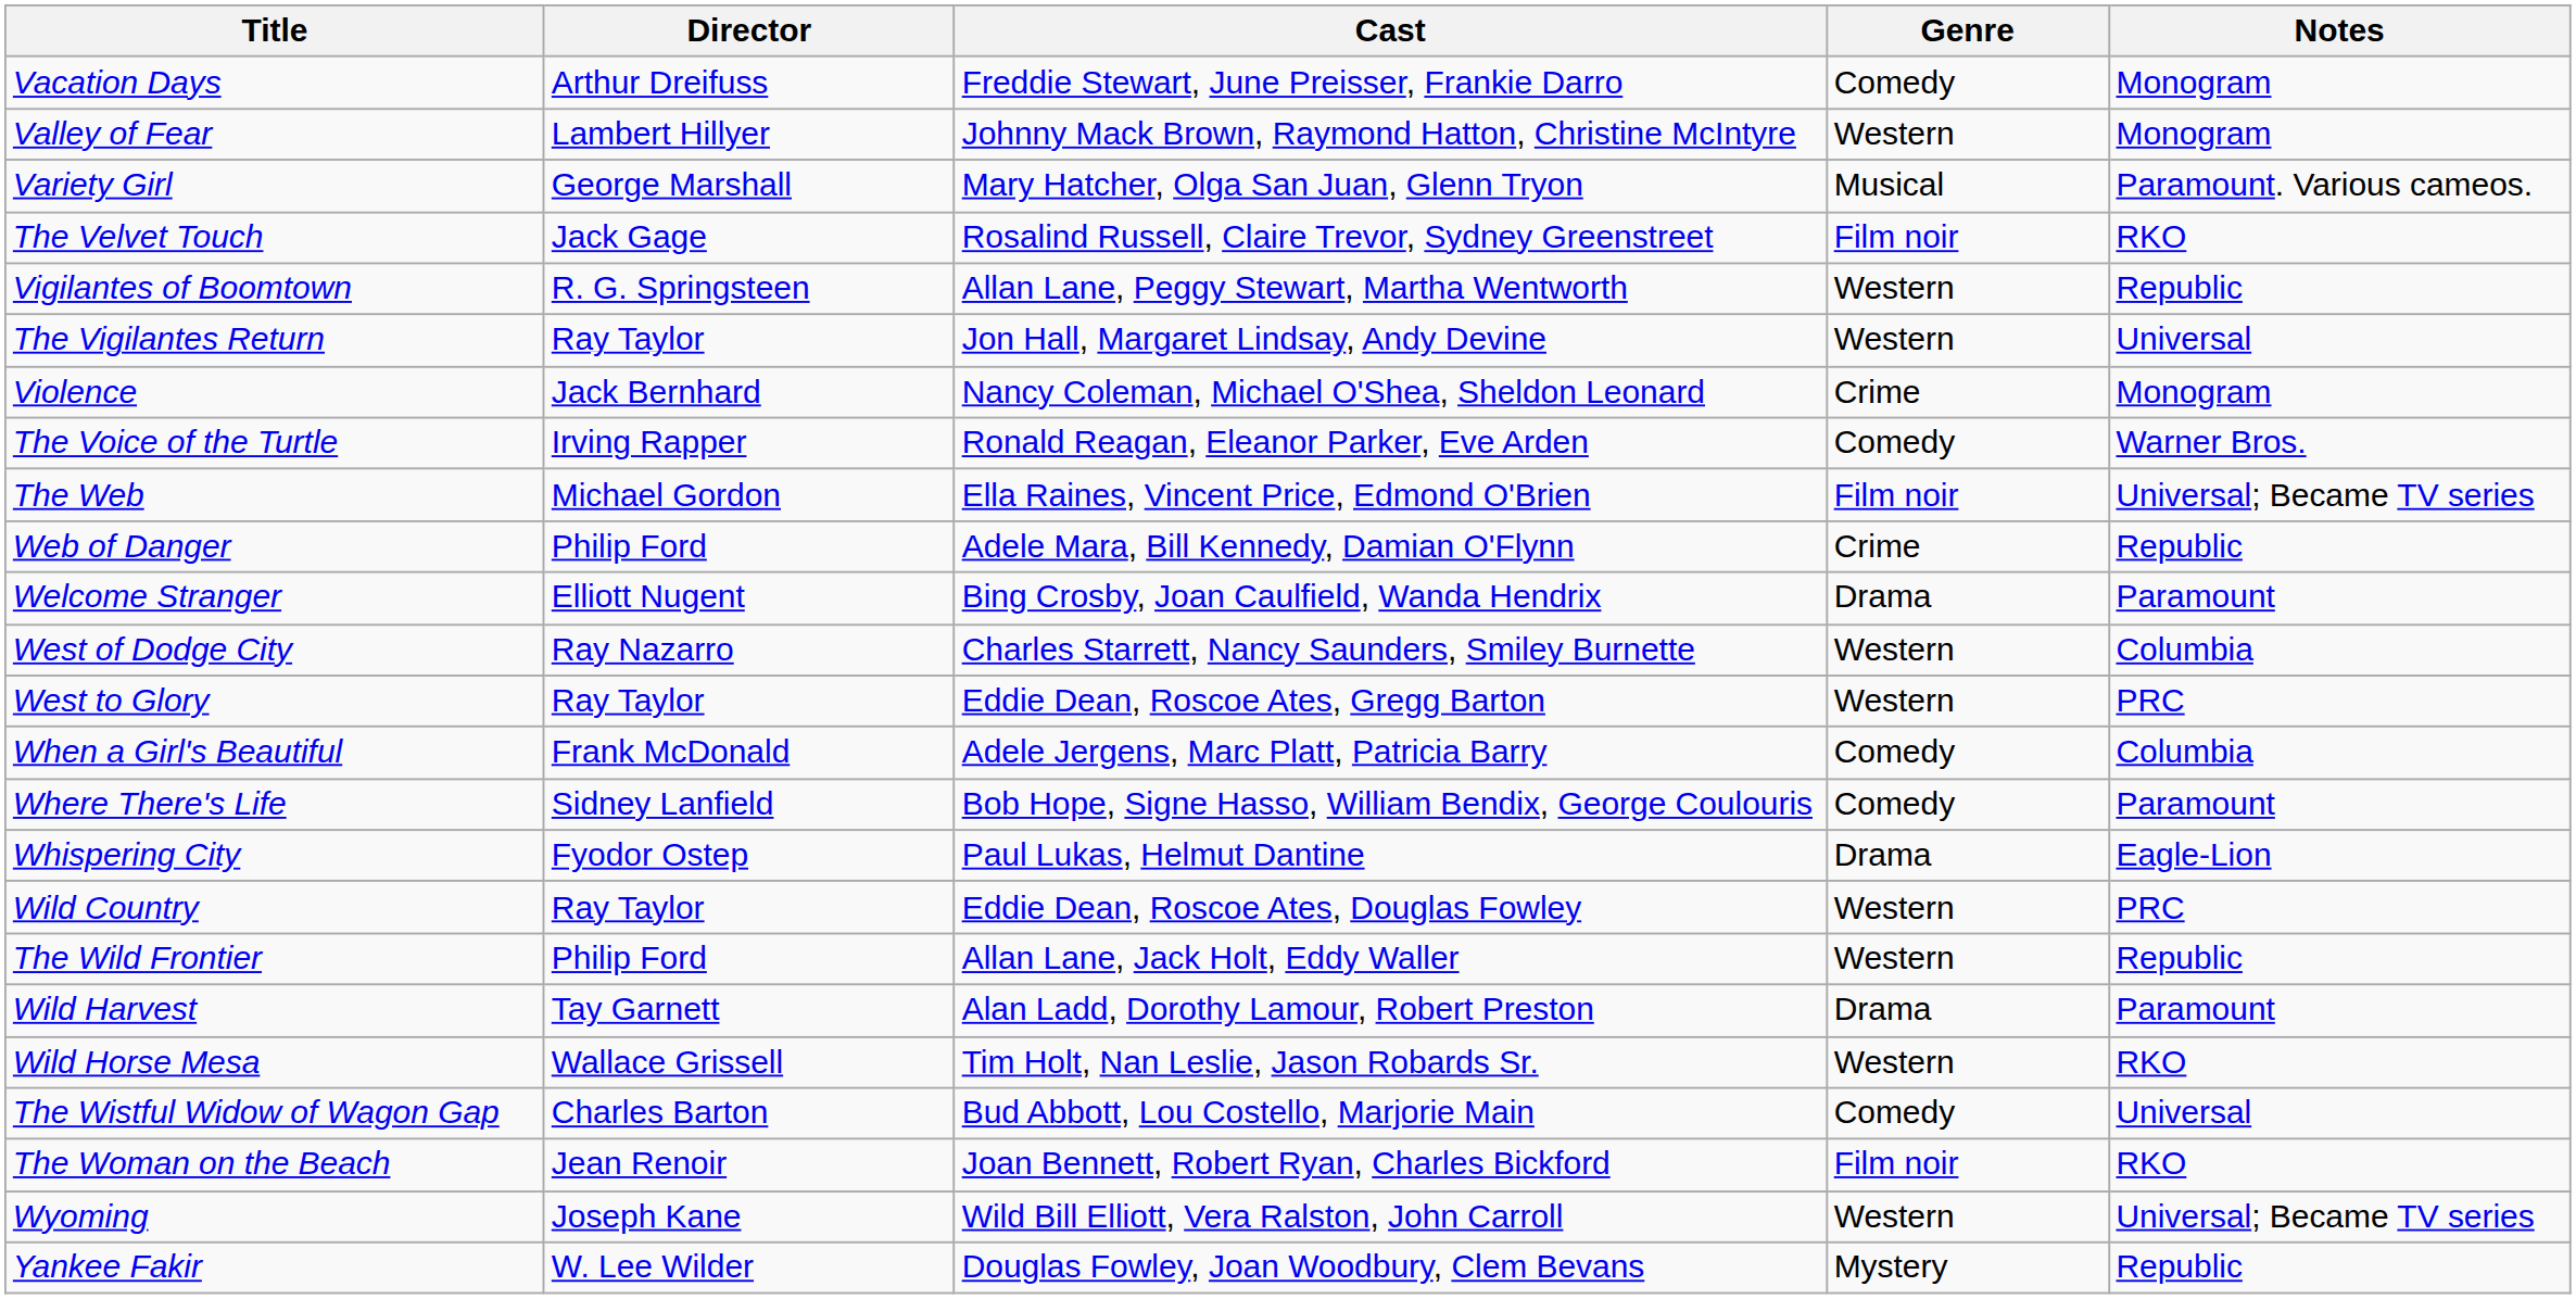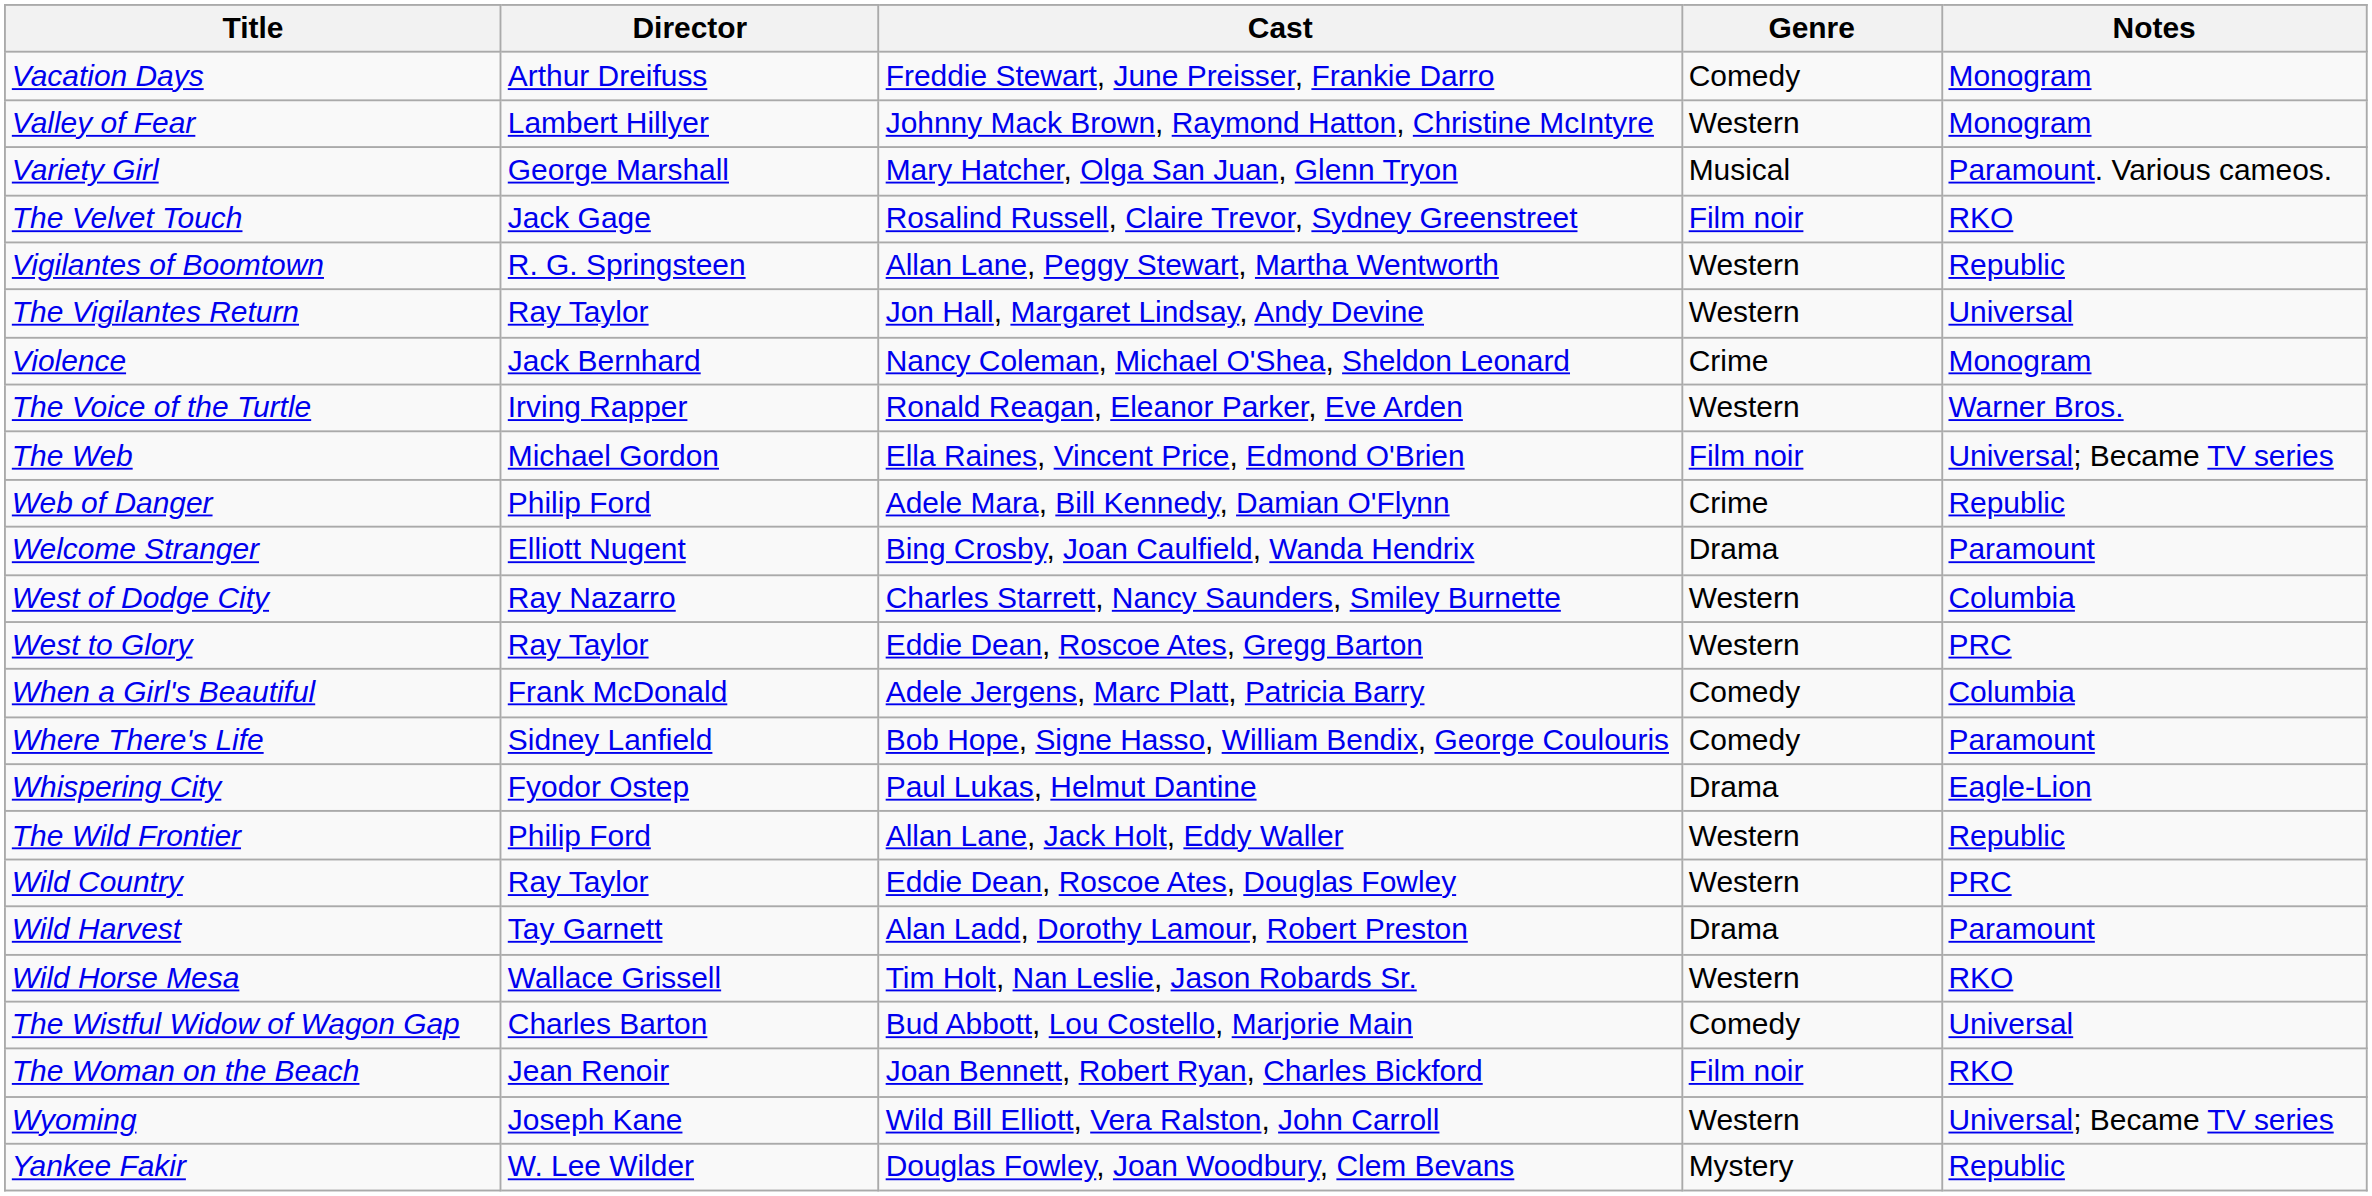The Voice of the Turtle | Genre: Comedy -> Western
rows swapped: Wild Country <-> The Wild Frontier
